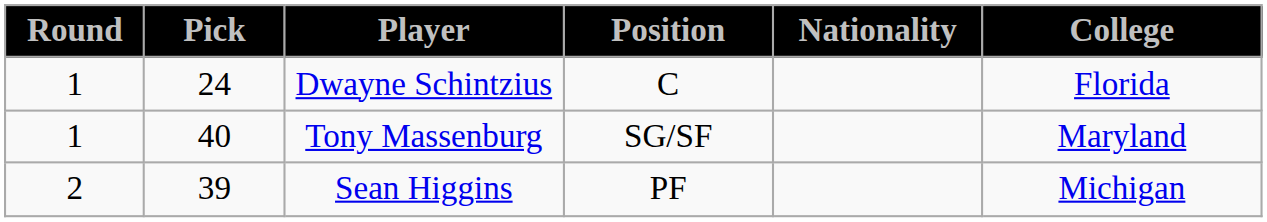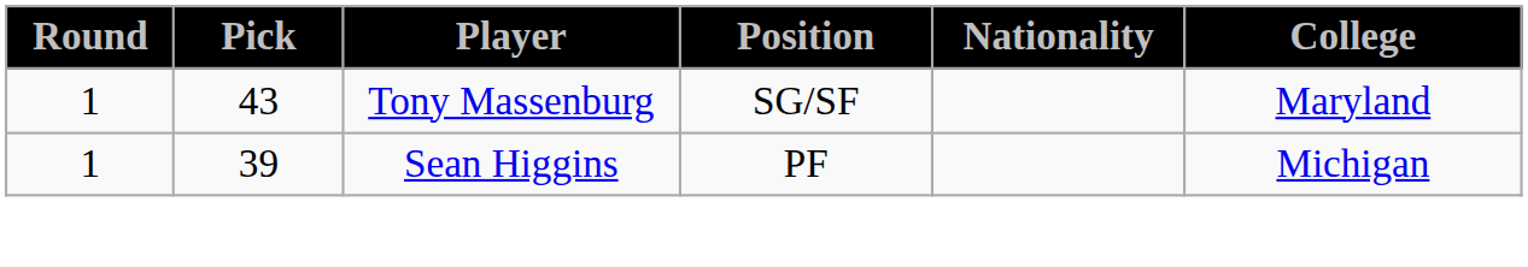- row: 1 | 24 | Dwayne Schintzius | C | Florida
Tony Massenburg | Pick: 40 -> 43
Sean Higgins | Round: 2 -> 1
